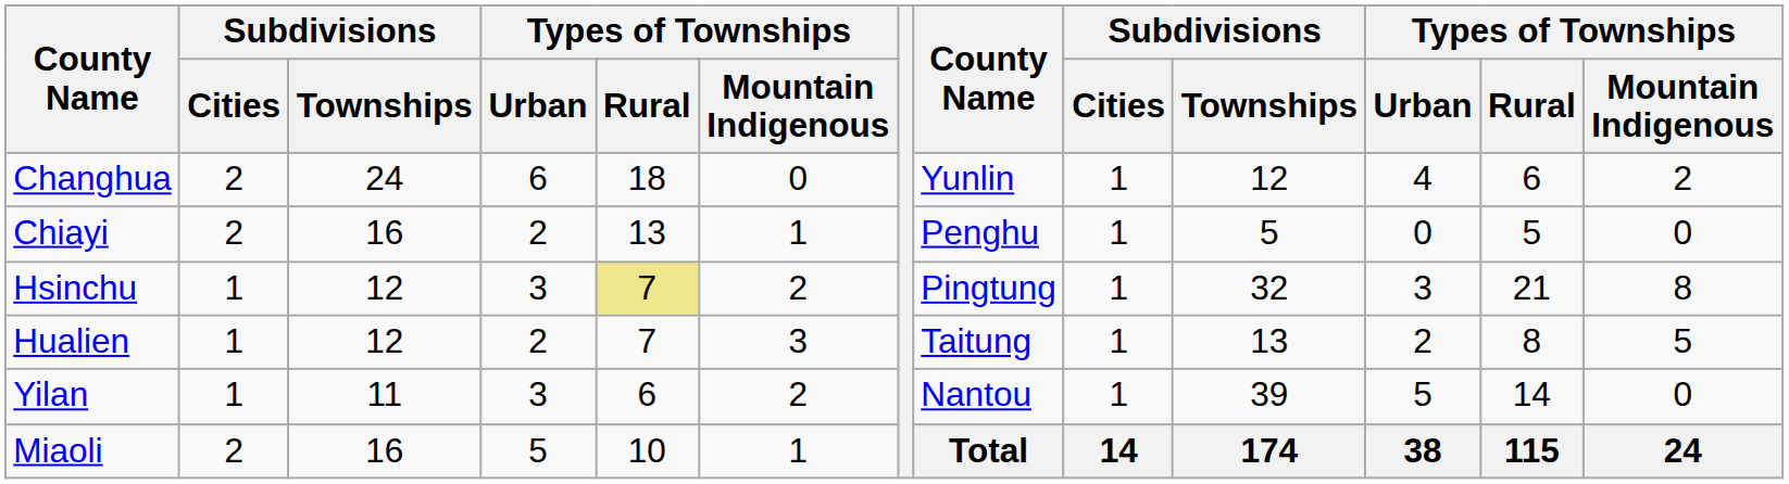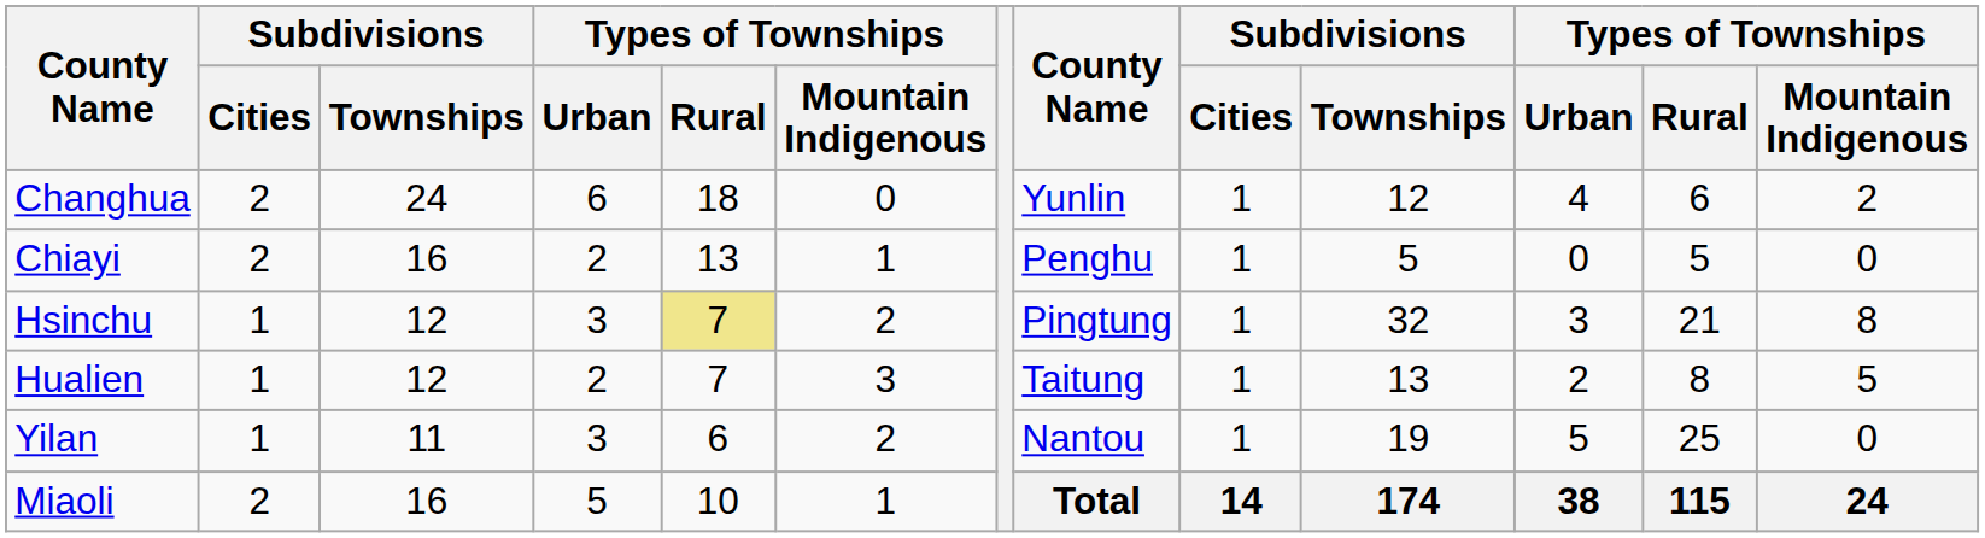Yilan | column 10: 39 -> 19
Yilan | column 12: 14 -> 25
